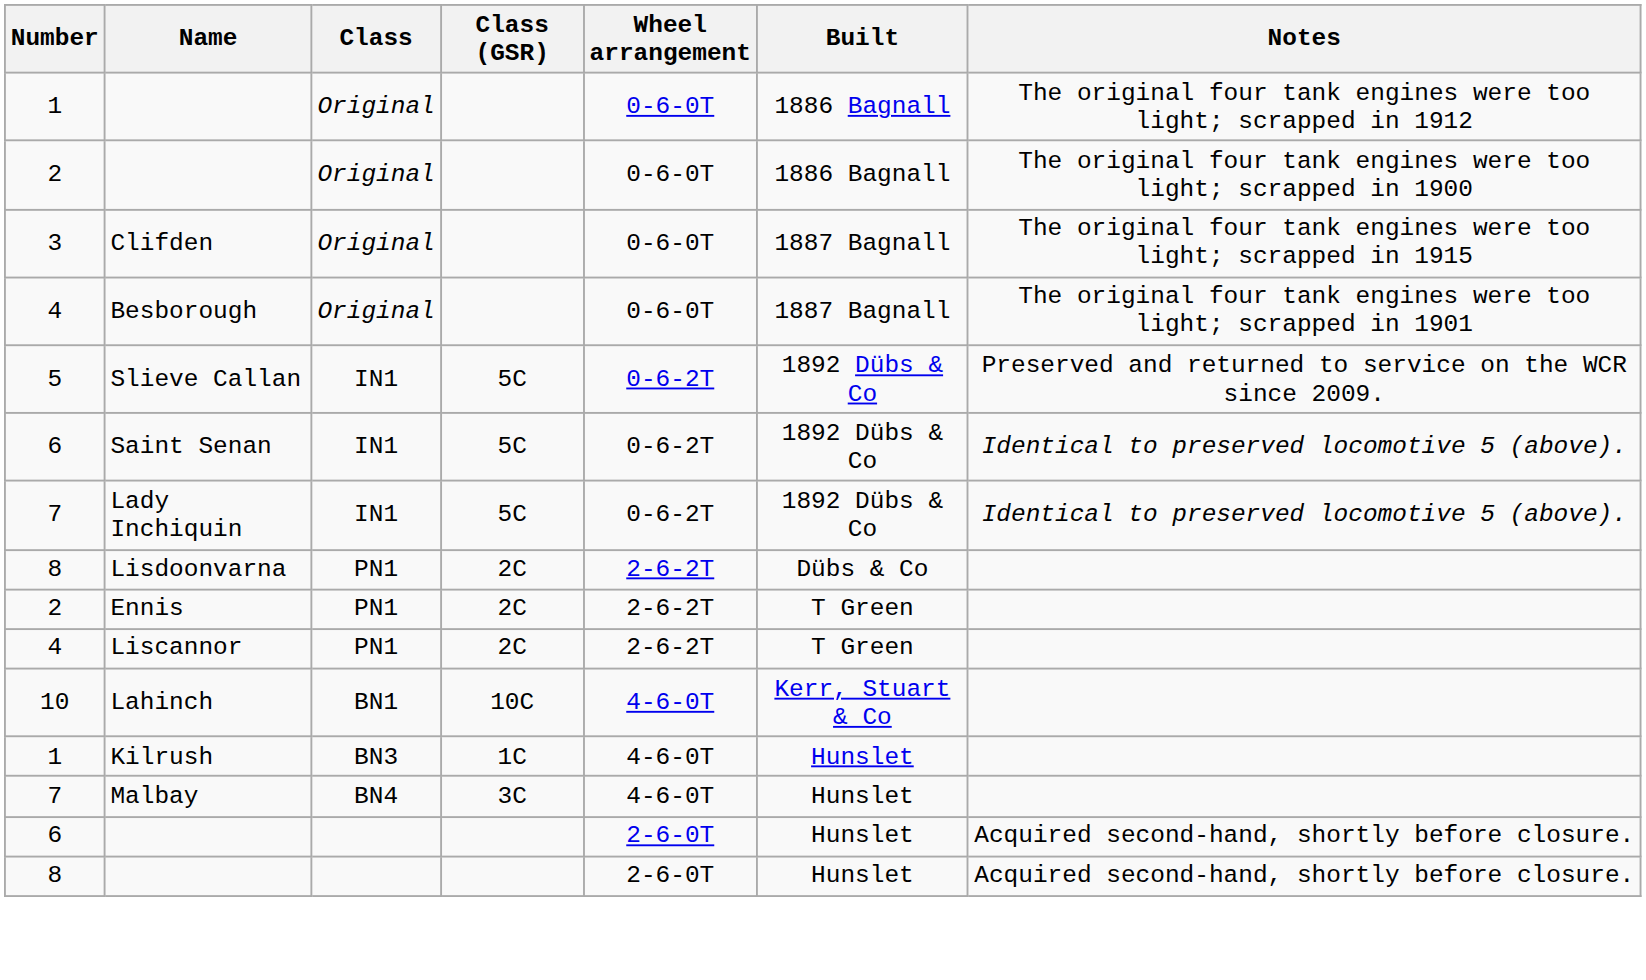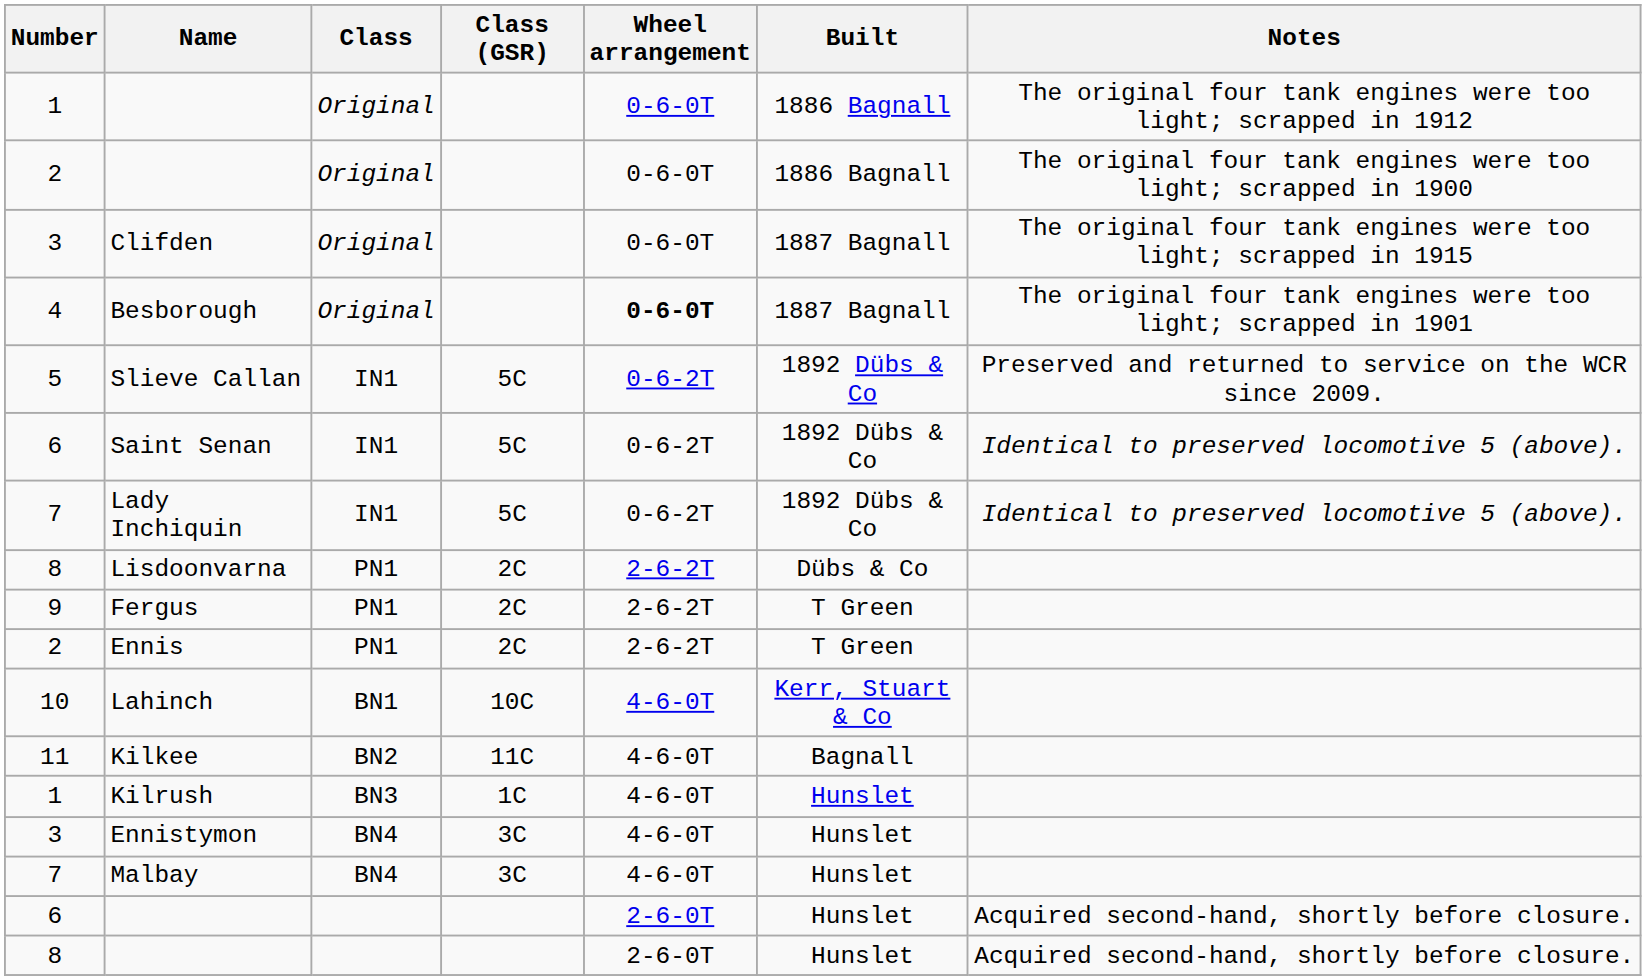Besborough | Wheel arrangement: normal -> bold
+ row: 9 | Fergus | PN1 | 2C | 2-6-2T | T Green
- row: 4 | Liscannor | PN1 | 2C | 2-6-2T | T Green
+ row: 11 | Kilkee | BN2 | 11C | 4-6-0T | Bagnall
+ row: 3 | Ennistymon | BN4 | 3C | 4-6-0T | Hunslet
